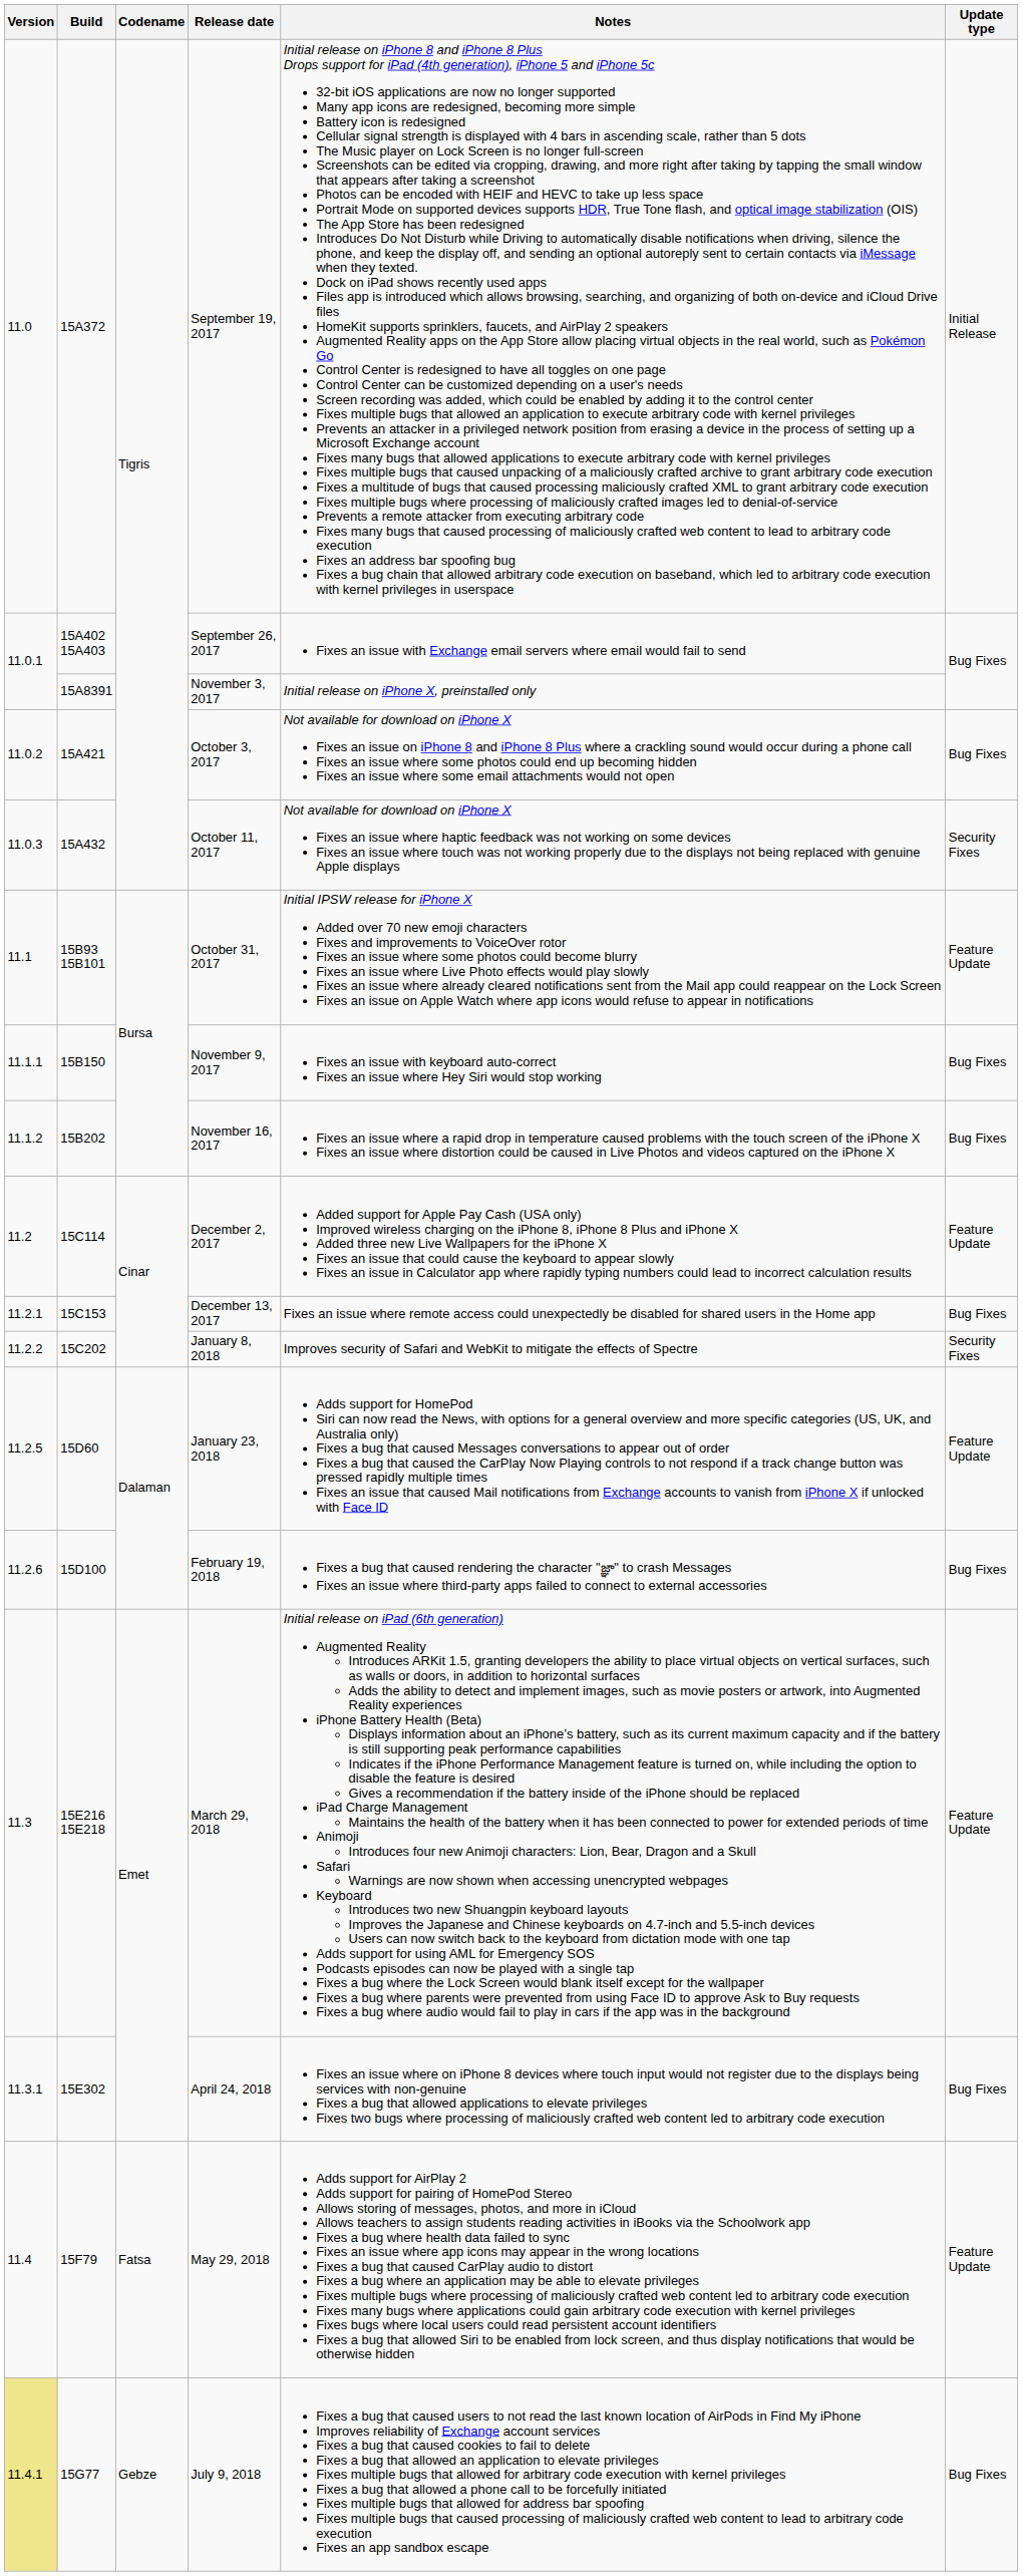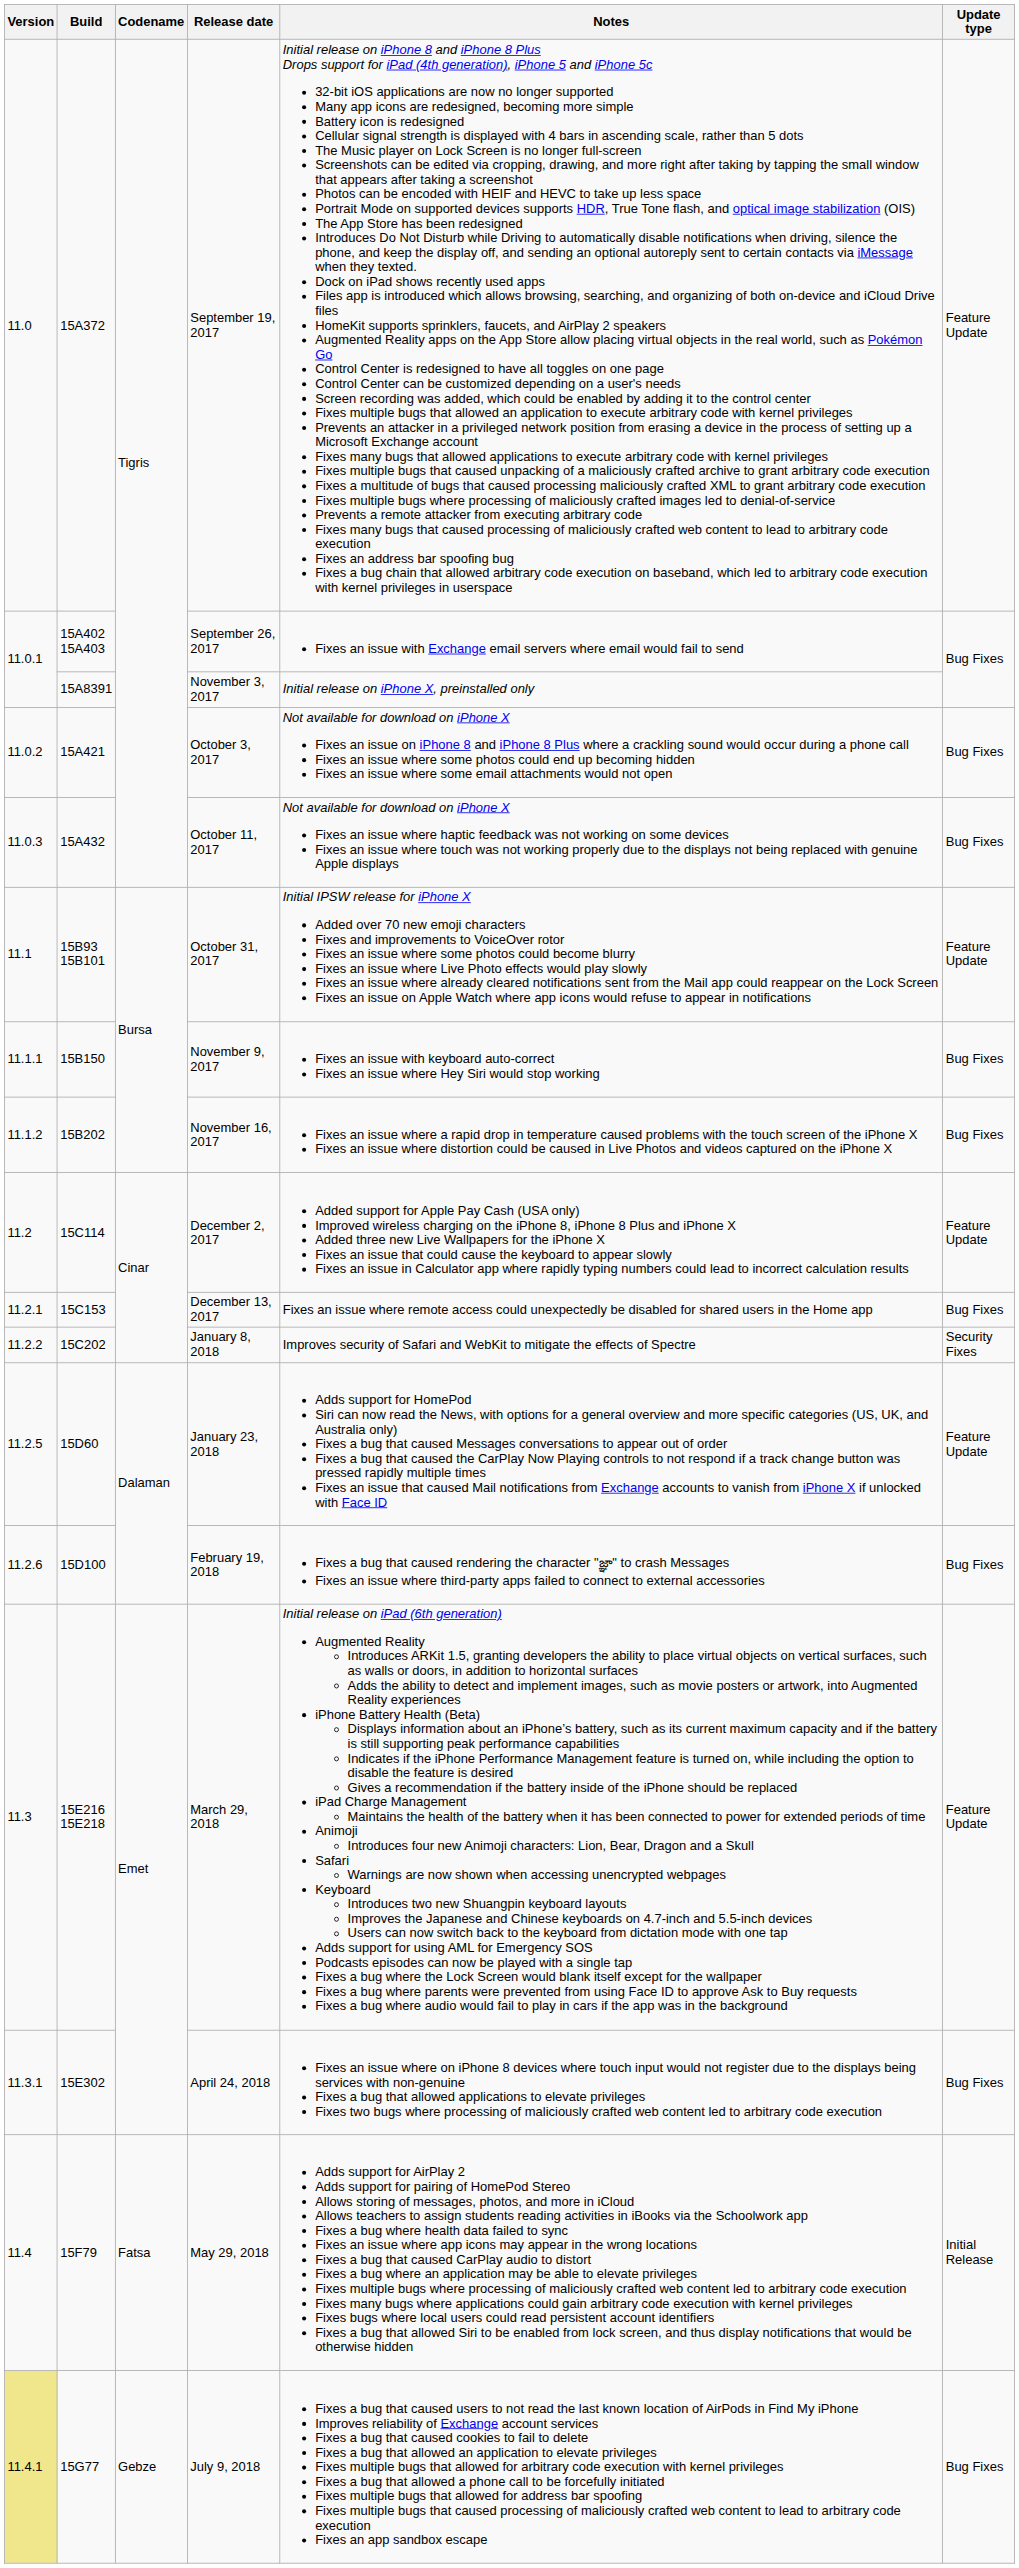September 19, 2017 | Update type: Initial Release -> Feature Update
October 11, 2017 | Update type: Security Fixes -> Bug Fixes
May 29, 2018 | Update type: Feature Update -> Initial Release
